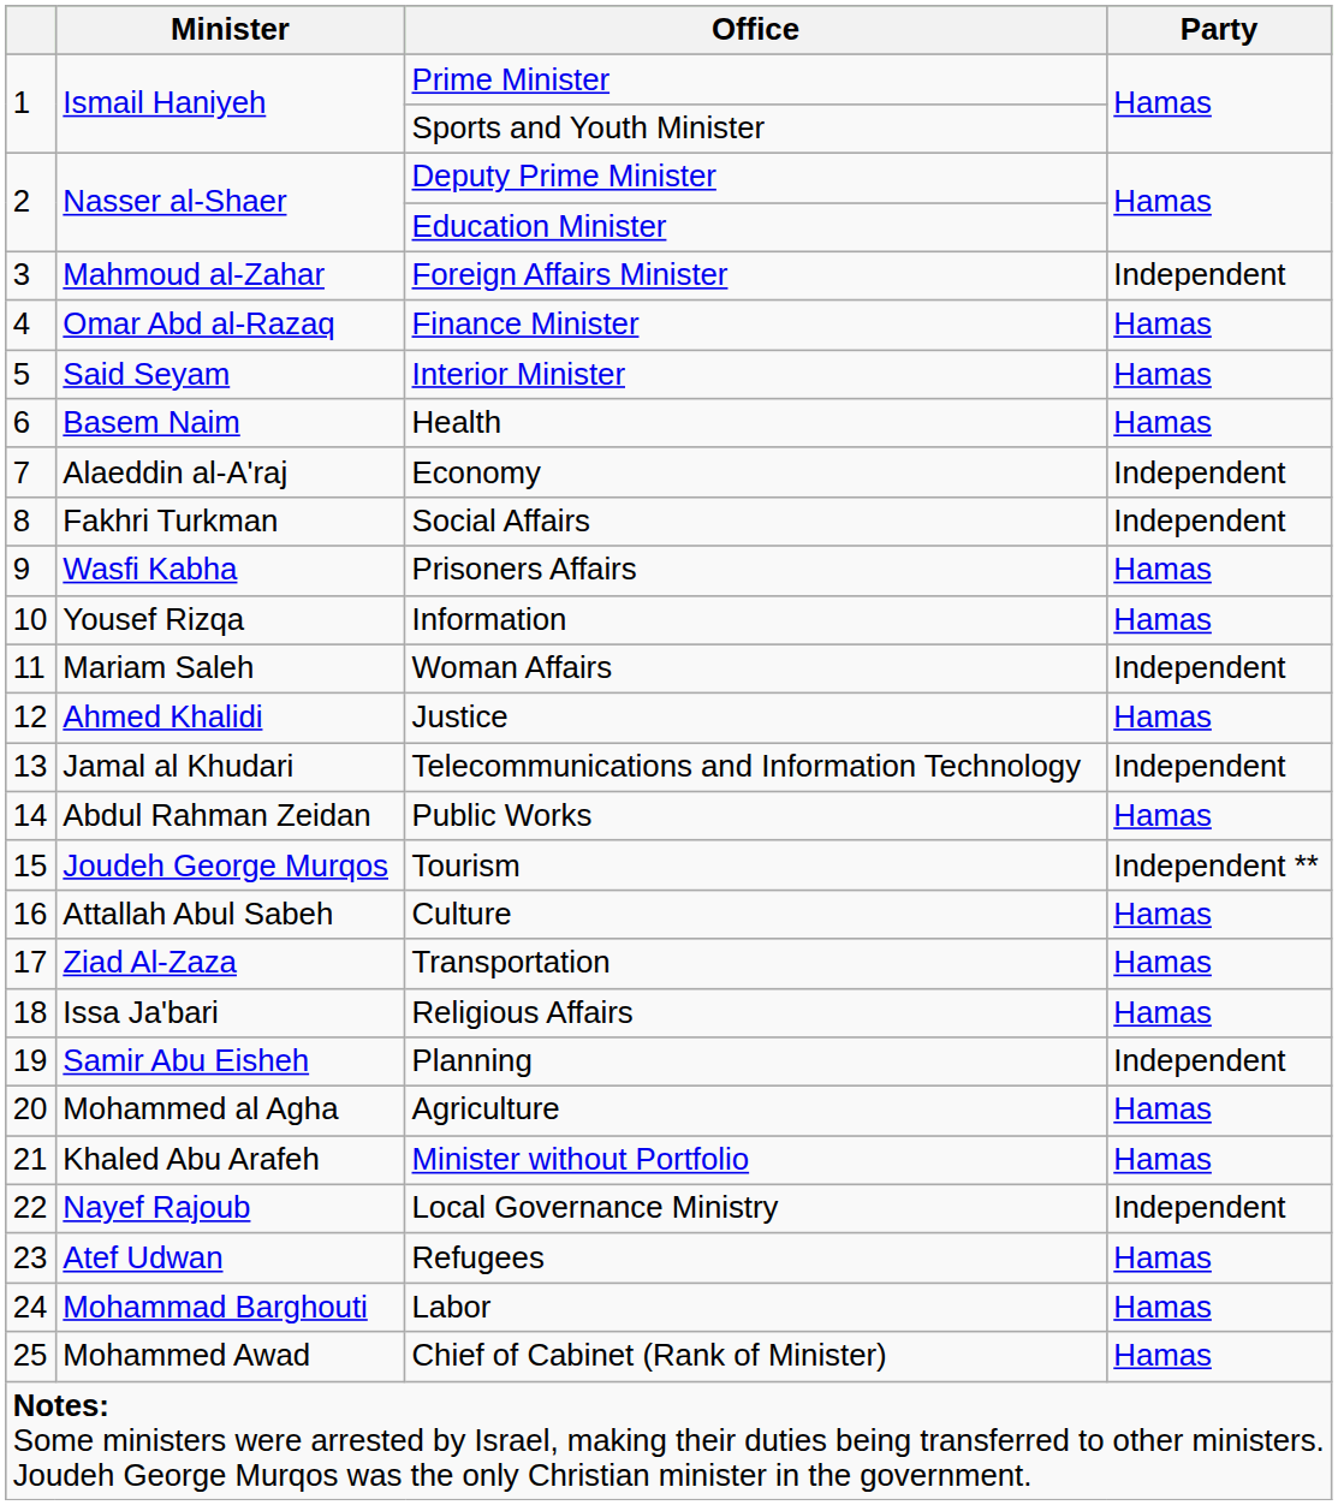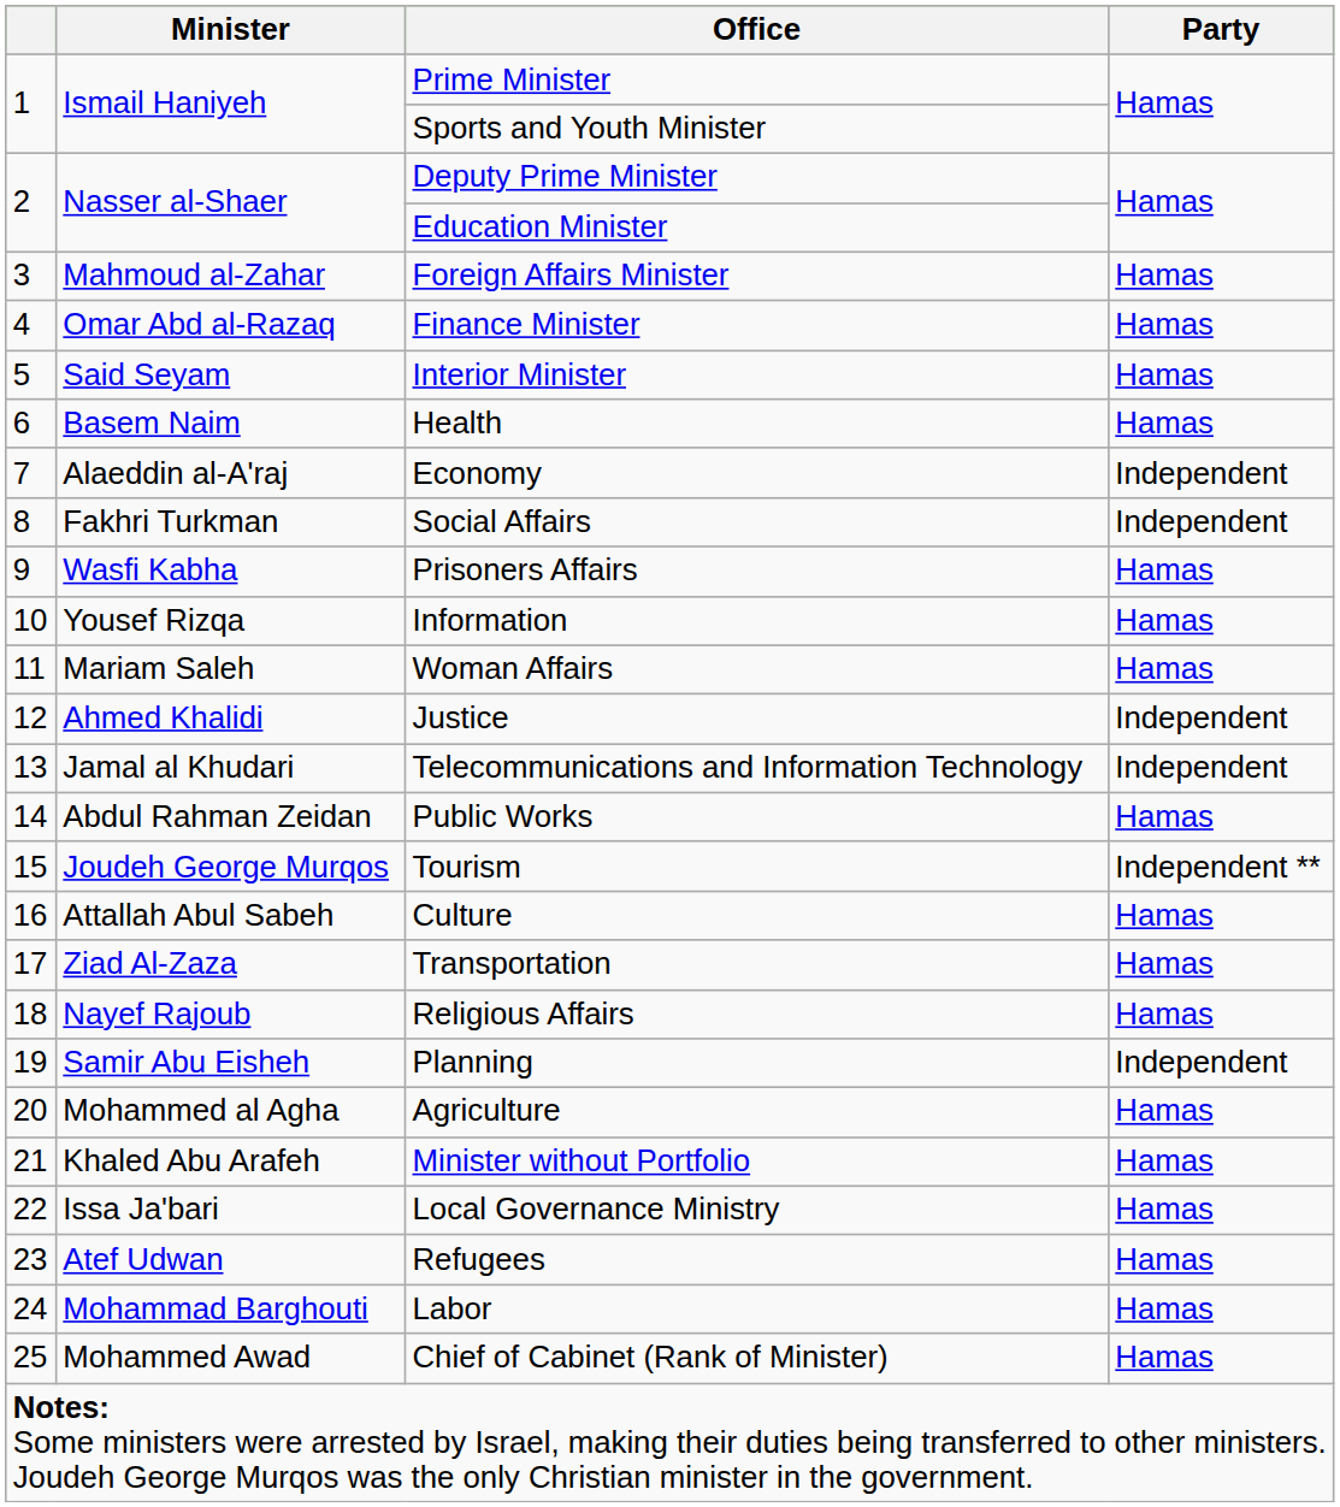Foreign Affairs Minister | Party: Independent -> Hamas
Woman Affairs | Party: Independent -> Hamas
Justice | Party: Hamas -> Independent
Religious Affairs | Minister: Issa Ja'bari -> Nayef Rajoub
Local Governance Ministry | Minister: Nayef Rajoub -> Issa Ja'bari
Local Governance Ministry | Party: Independent -> Hamas
